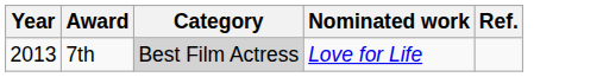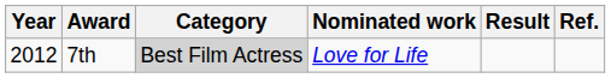+ column: Result
7th | Year: 2013 -> 2012
